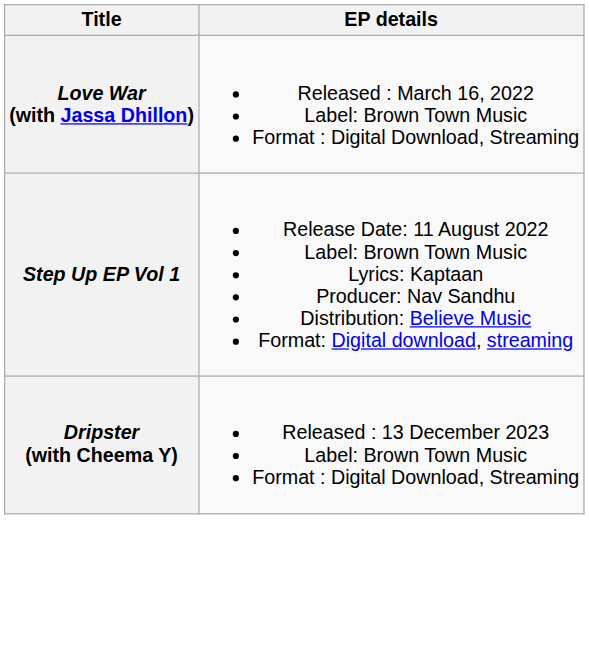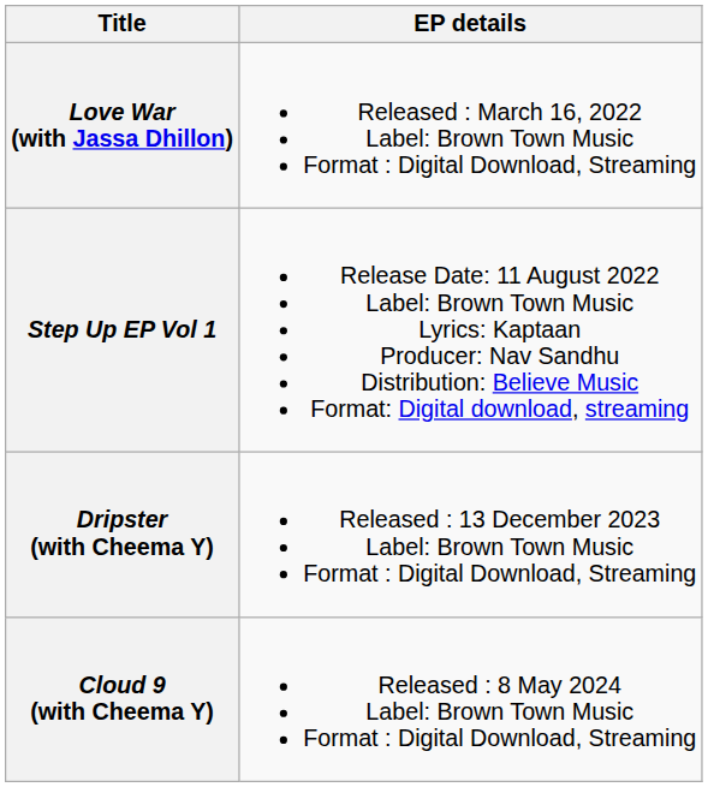+ row: Cloud 9 (with Cheema Y) | Released : 8 May 2024 Label: Brown Town Music Format : Digital Download, Streaming
